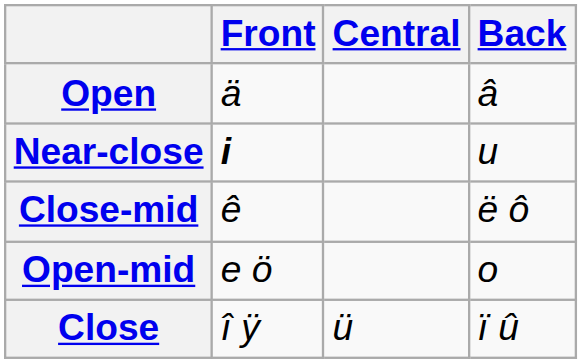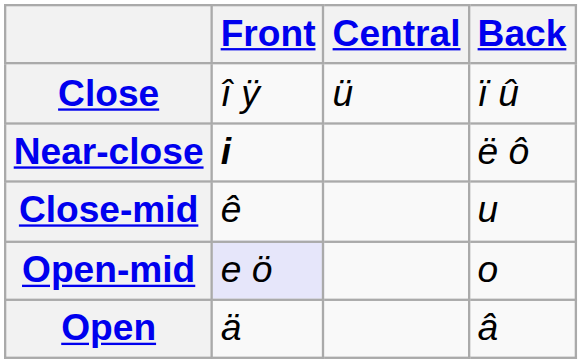rows swapped: Close <-> Open
Near-close | Back: u -> ë ô
Close-mid | Back: ë ô -> u
Open-mid | Front: no background -> lavender background
